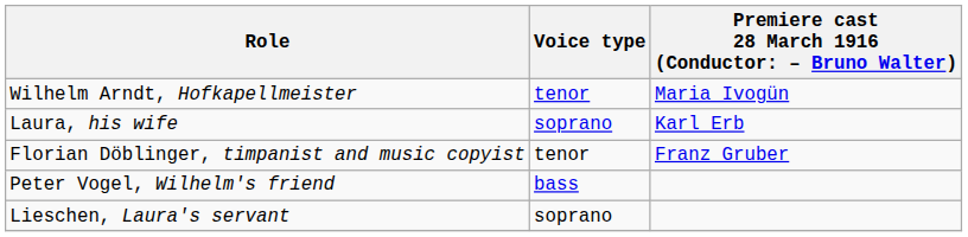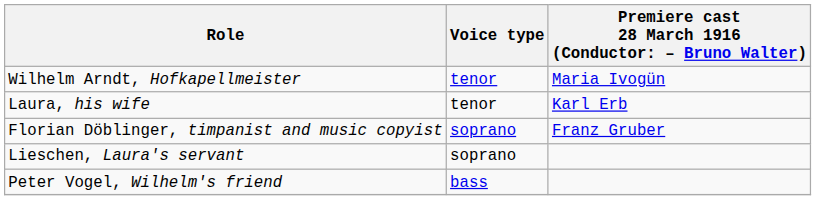Laura, his wife | Voice type: soprano -> tenor
Florian Döblinger, timpanist and music copyist | Voice type: tenor -> soprano
rows swapped: Lieschen, Laura's servant <-> Peter Vogel, Wilhelm's friend
